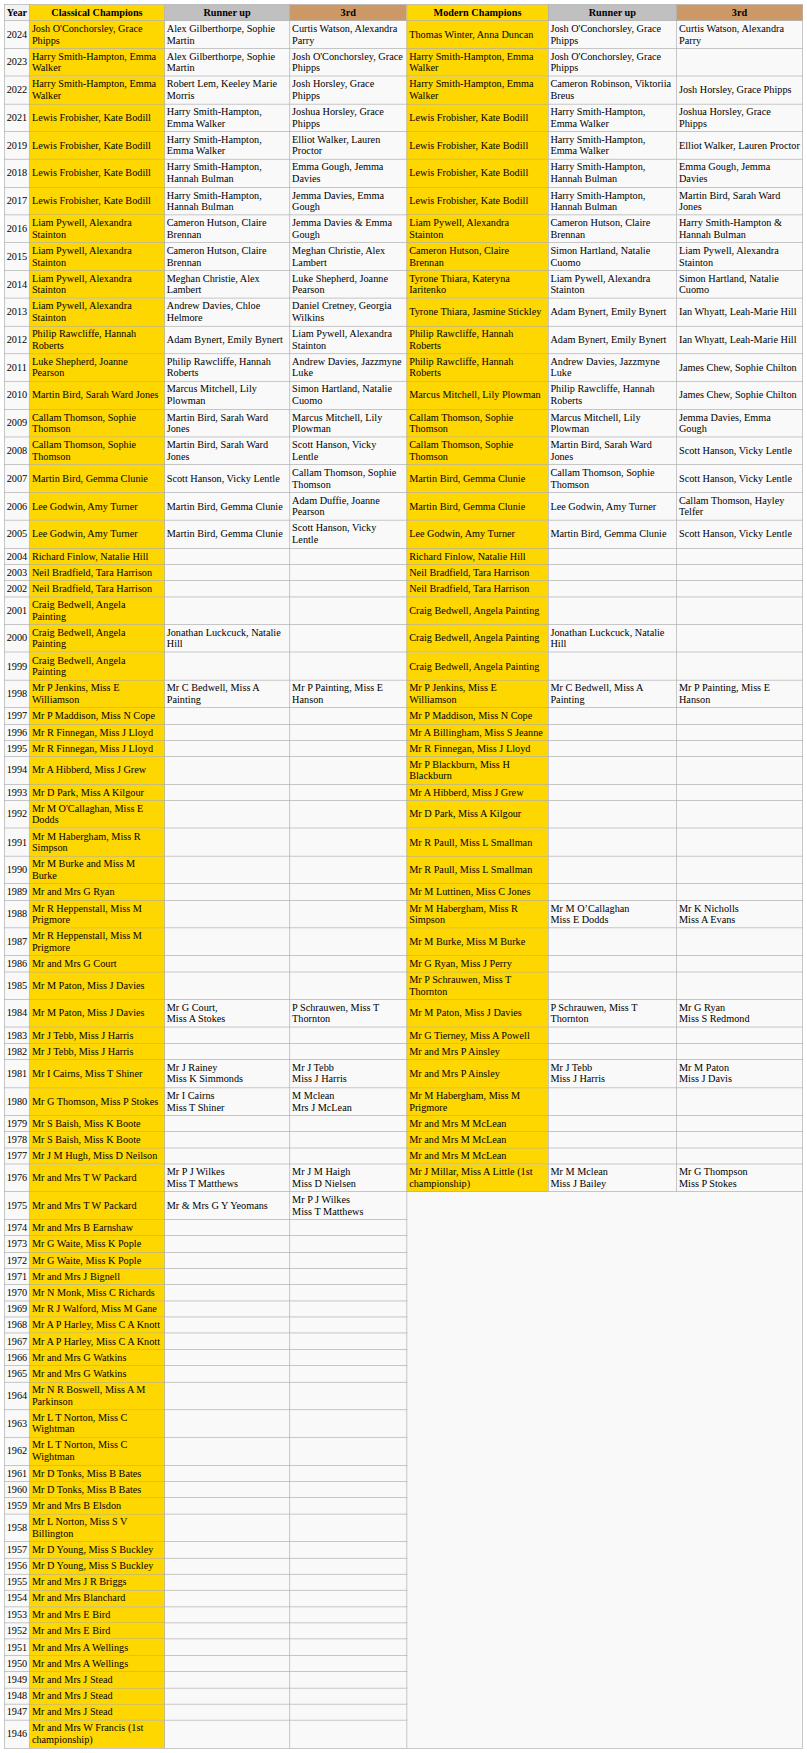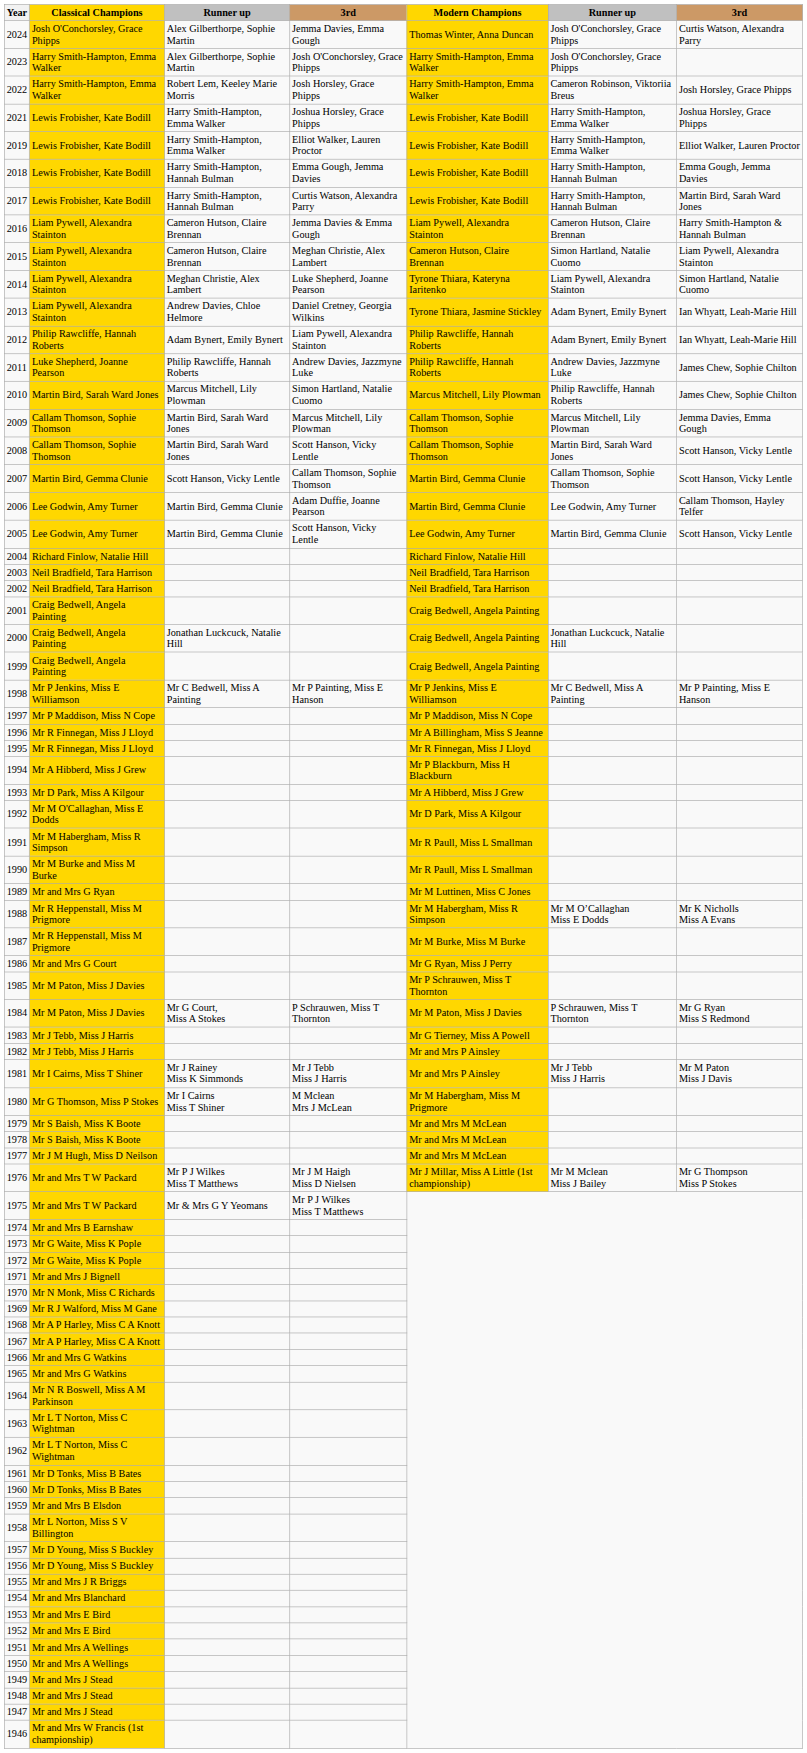2024 | column 4: Curtis Watson, Alexandra Parry -> Jemma Davies, Emma Gough
2017 | column 4: Jemma Davies, Emma Gough -> Curtis Watson, Alexandra Parry
